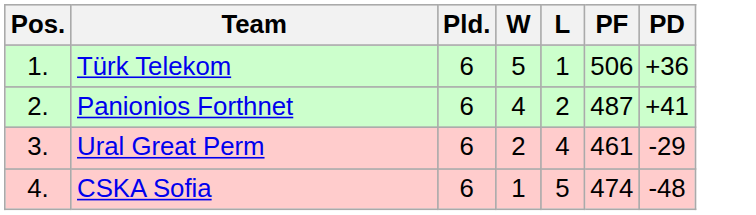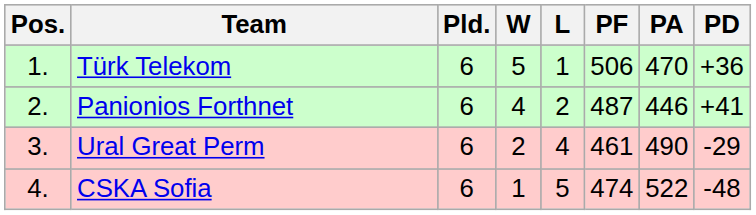+ column: PA | 470 | 446 | 490 | 522
